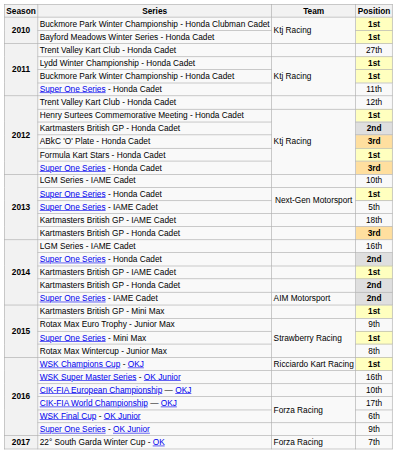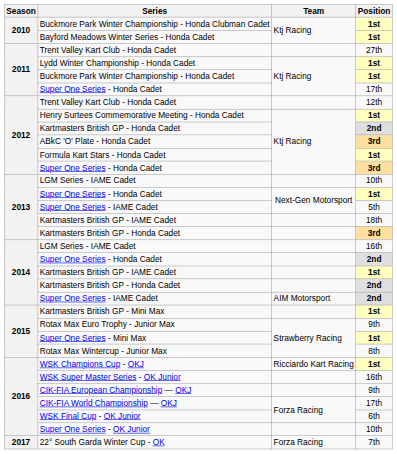2011 / Super One Series - Honda Cadet | Position: 11th -> 17th
CIK-FIA European Championship — OKJ | Position: 10th -> 9th
Super One Series - OK Junior | Position: 9th -> 10th
